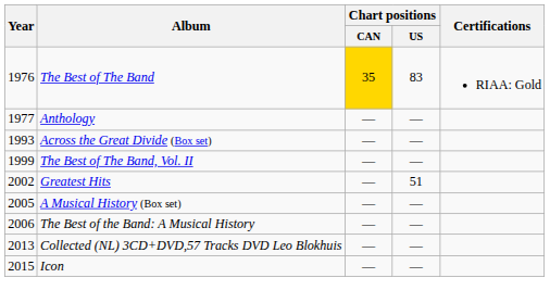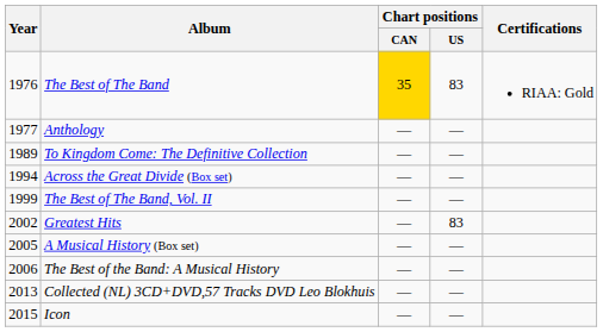+ row: 1989 | To Kingdom Come: The Definitive Collection | — | —
Across the Great Divide (Box set) | Year: 1993 -> 1994
Greatest Hits | Chart positions / US: 51 -> 83
